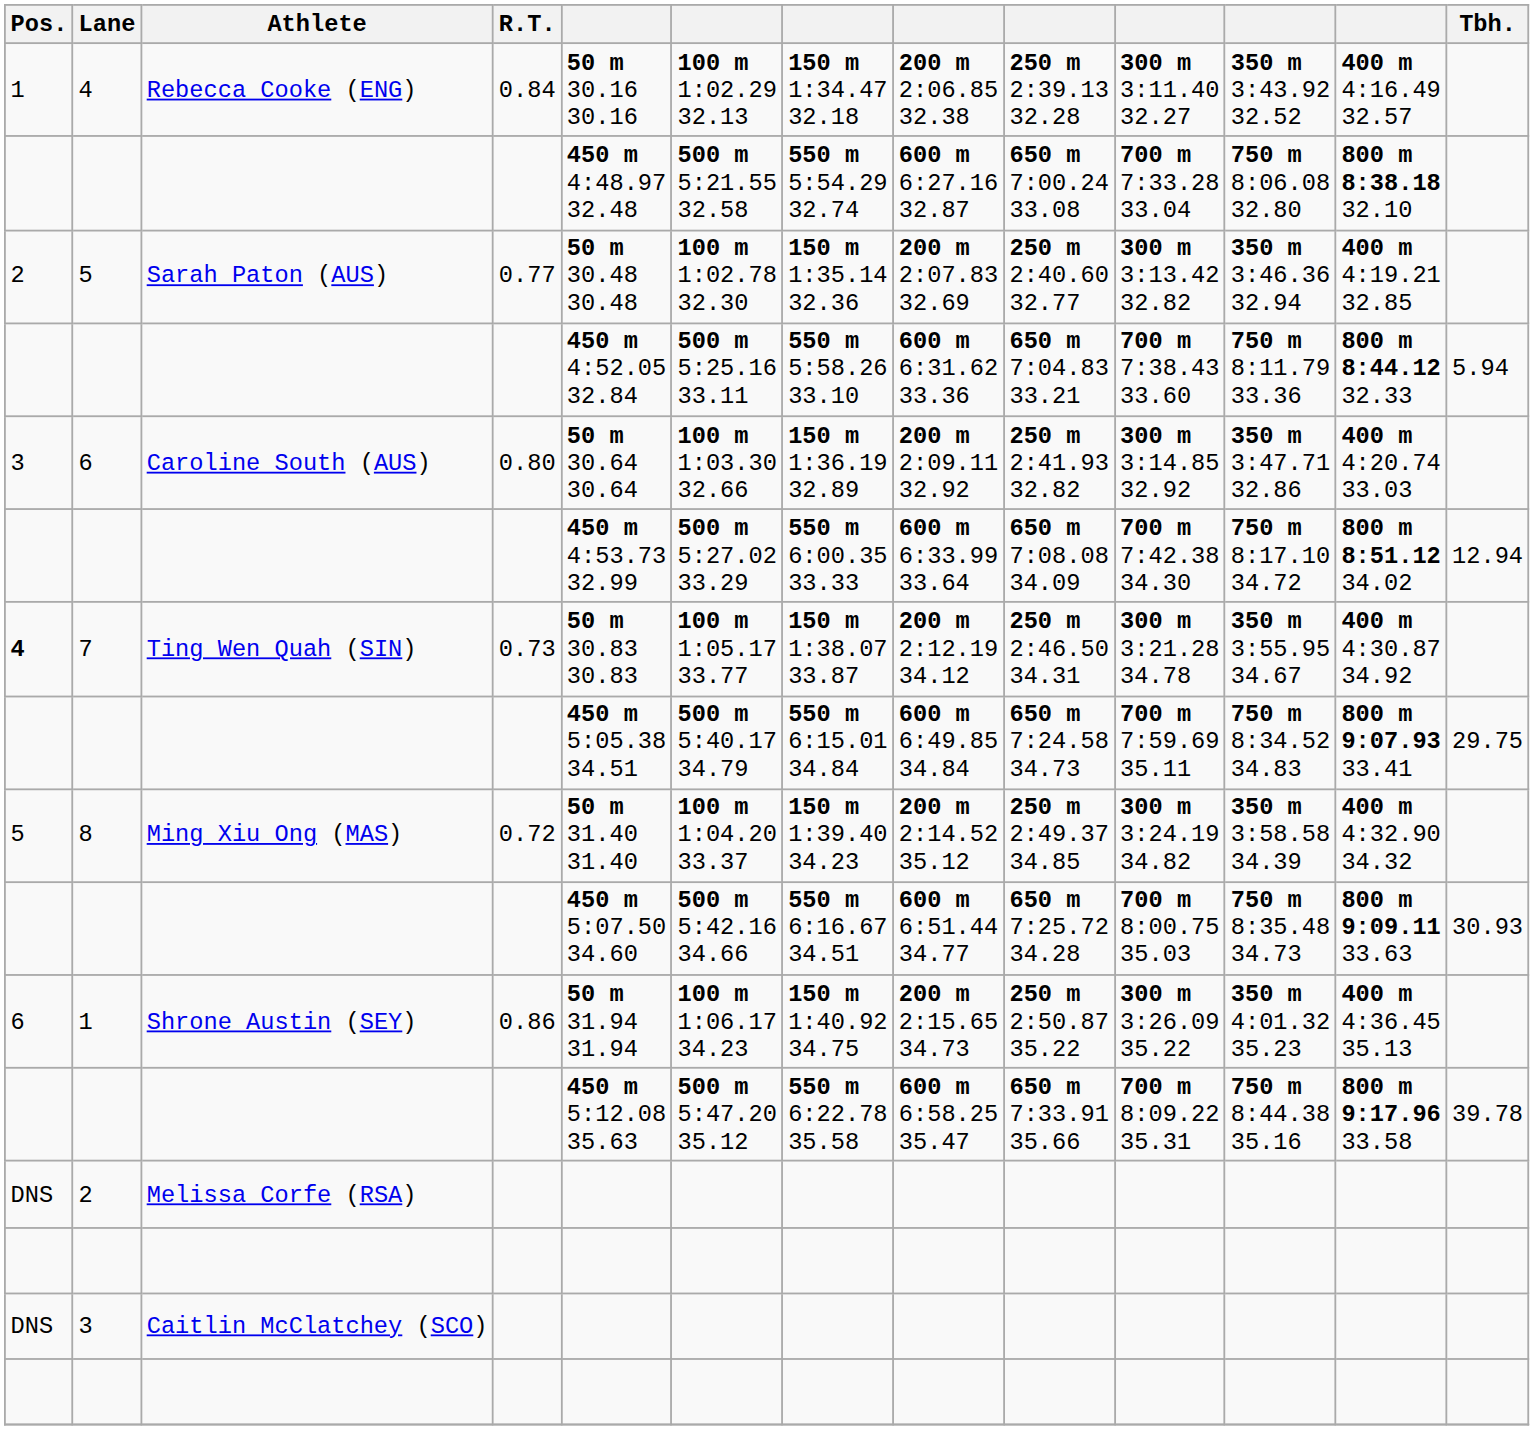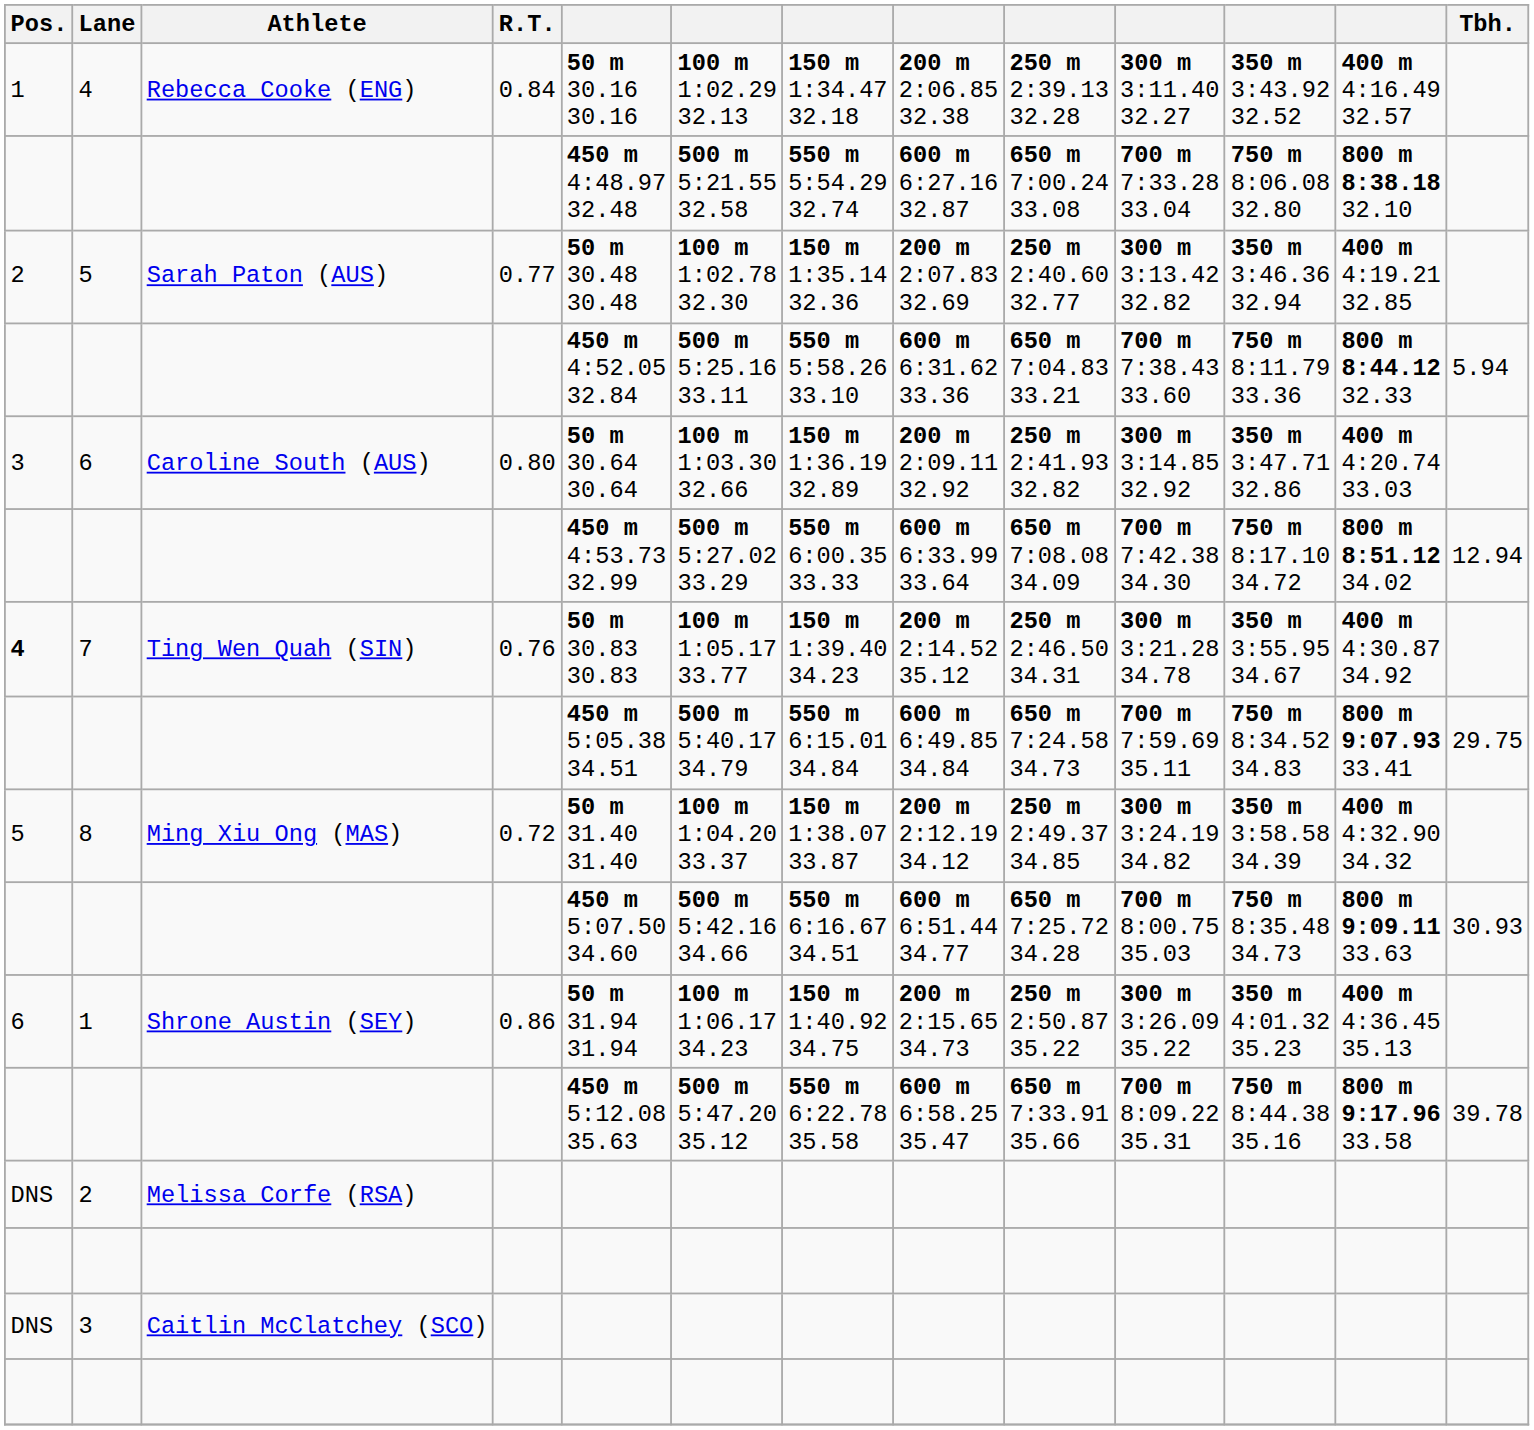7 | R.T.: 0.73 -> 0.76
7 | column 7: 150 m 1:38.07 33.87 -> 150 m 1:39.40 34.23
7 | column 8: 200 m 2:12.19 34.12 -> 200 m 2:14.52 35.12
8 | column 7: 150 m 1:39.40 34.23 -> 150 m 1:38.07 33.87
8 | column 8: 200 m 2:14.52 35.12 -> 200 m 2:12.19 34.12
